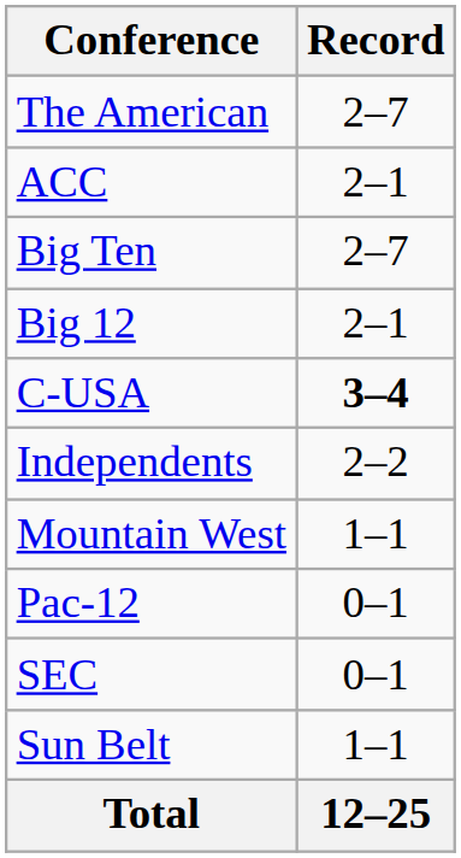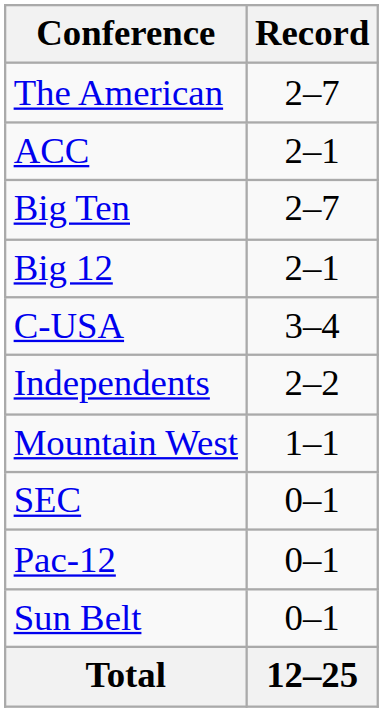C-USA | Record: bold -> normal
rows swapped: Pac-12 <-> SEC
Sun Belt | Record: 1–1 -> 0–1
